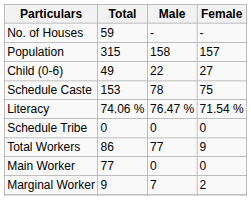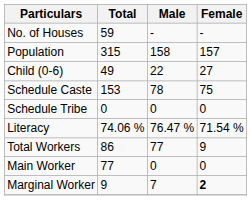rows swapped: Schedule Tribe <-> Literacy
Marginal Worker | Female: normal -> bold
